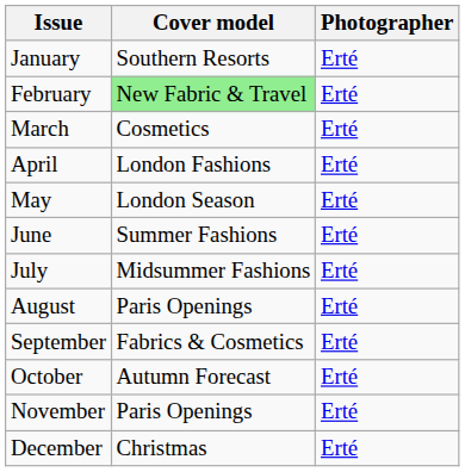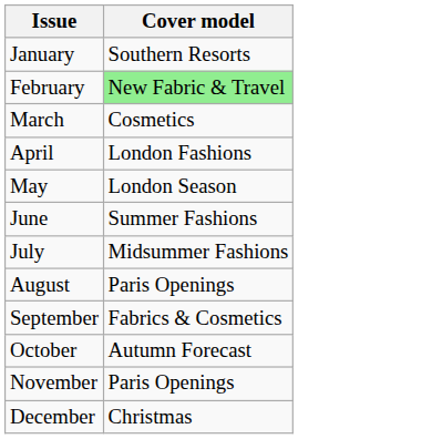- column: Photographer | Erté | Erté | Erté | Erté | Erté | Erté | Erté | Erté | Erté | Erté | Erté | Erté
